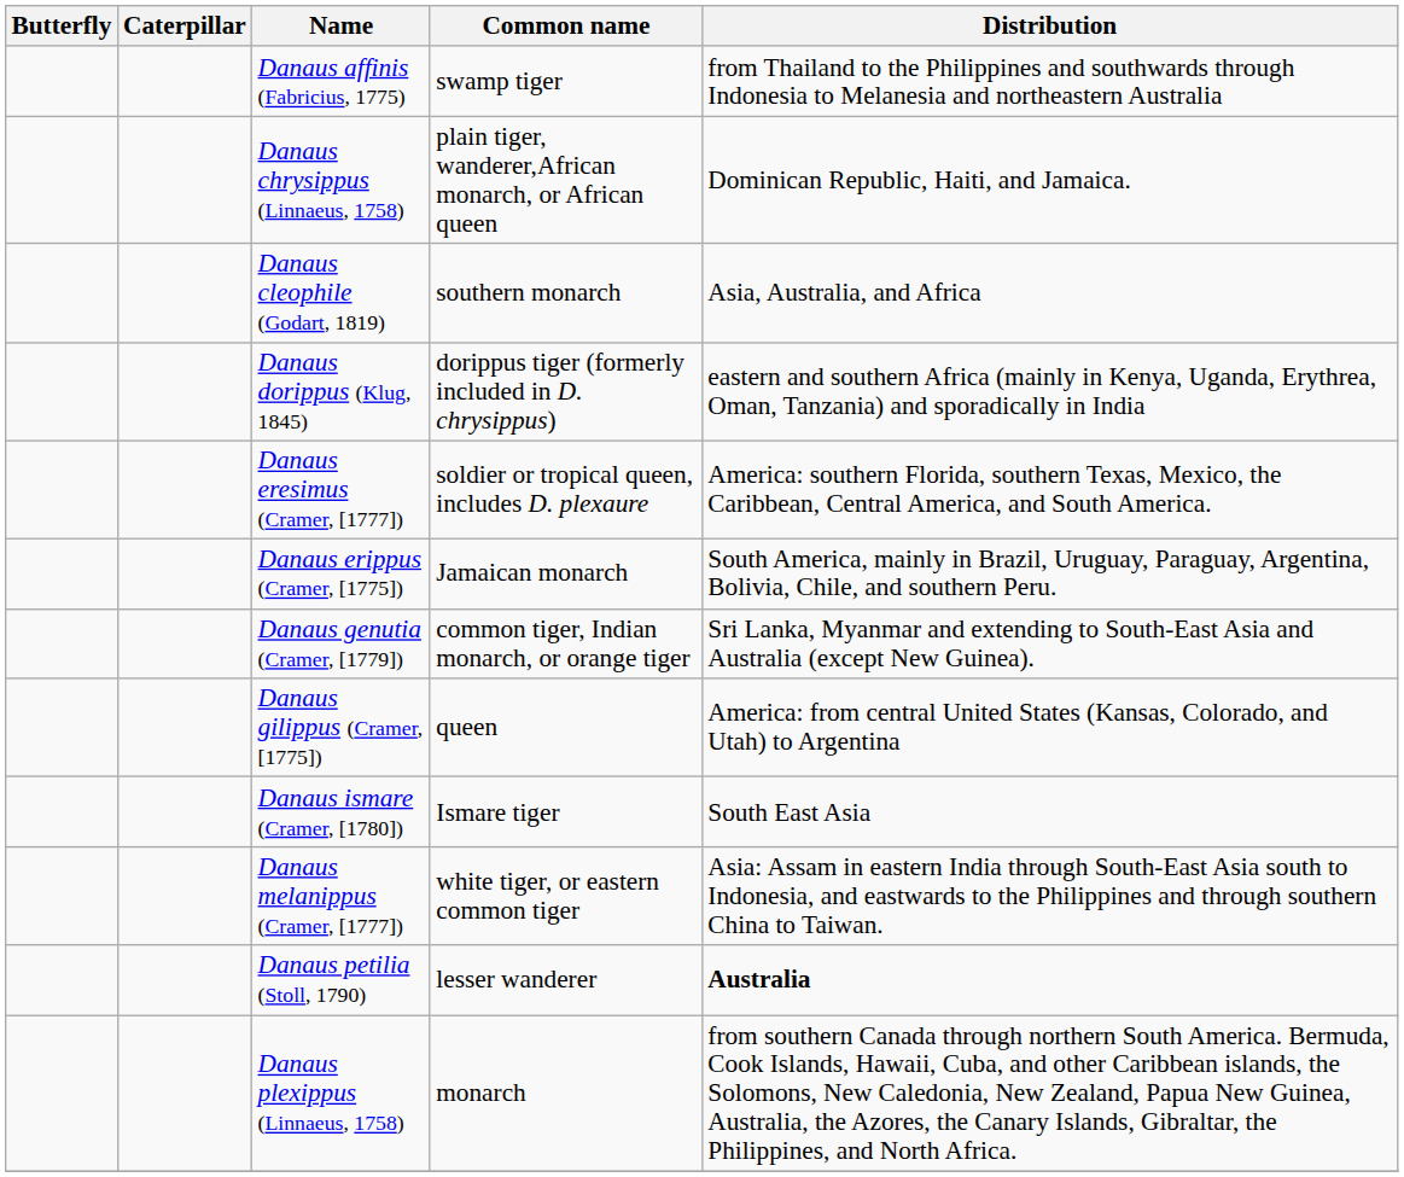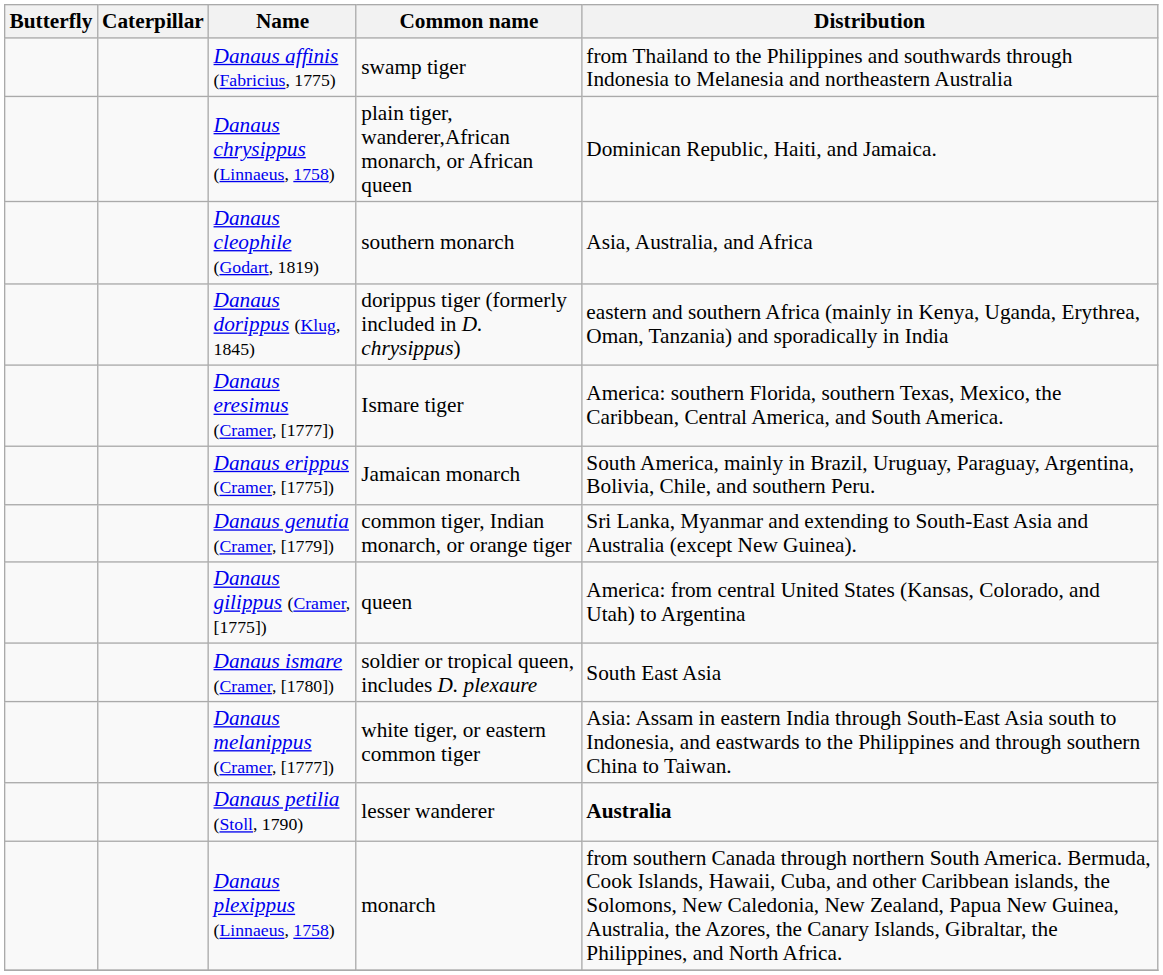Danaus eresimus (Cramer, [1777]) | Common name: soldier or tropical queen, includes D. plexaure -> Ismare tiger
Danaus ismare (Cramer, [1780]) | Common name: Ismare tiger -> soldier or tropical queen, includes D. plexaure
